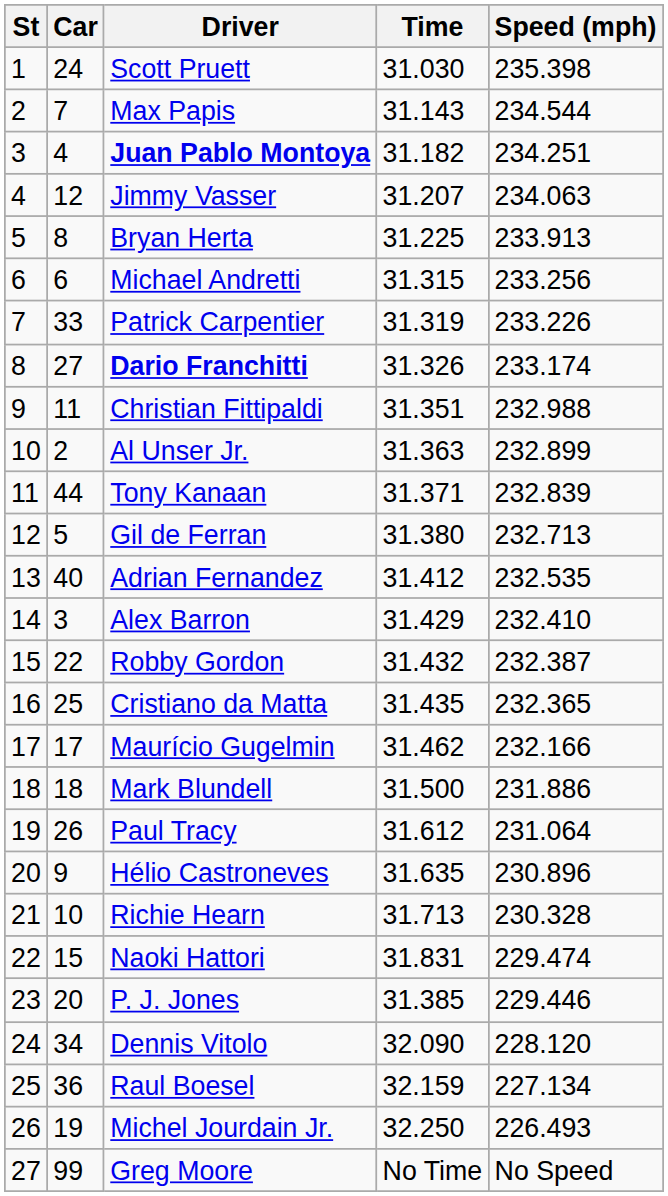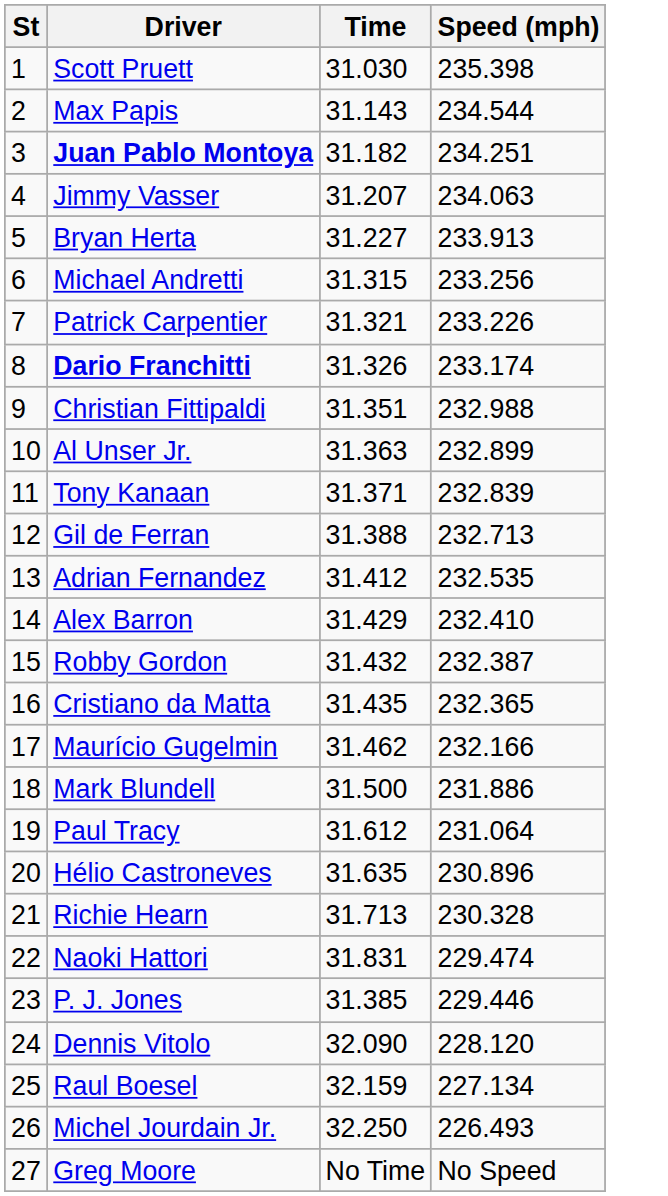- column: Car | 24 | 7 | 4 | 12 | 8 | 6 | 33 | 27 | 11 | 2 | 44 | 5 | 40 | 3 | 22 | 25 | 17 | 18 | 26 | 9 | 10 | 15 | 20 | 34 | 36 | 19 | 99
Bryan Herta | Time: 31.225 -> 31.227
Patrick Carpentier | Time: 31.319 -> 31.321
Gil de Ferran | Time: 31.380 -> 31.388
